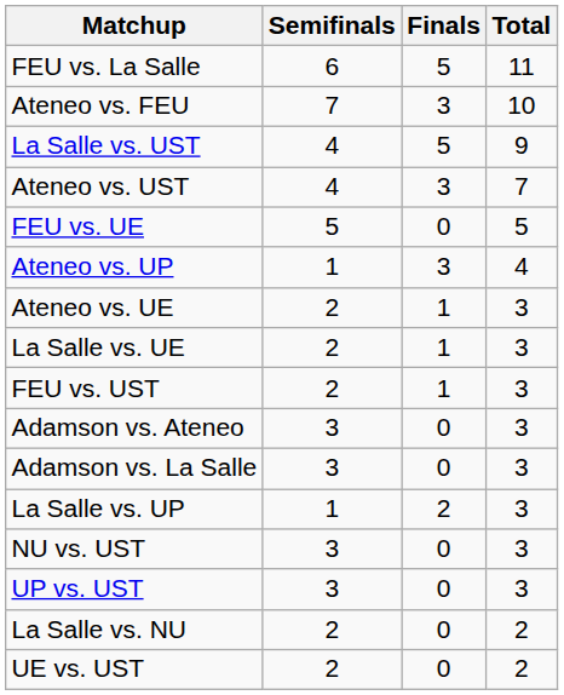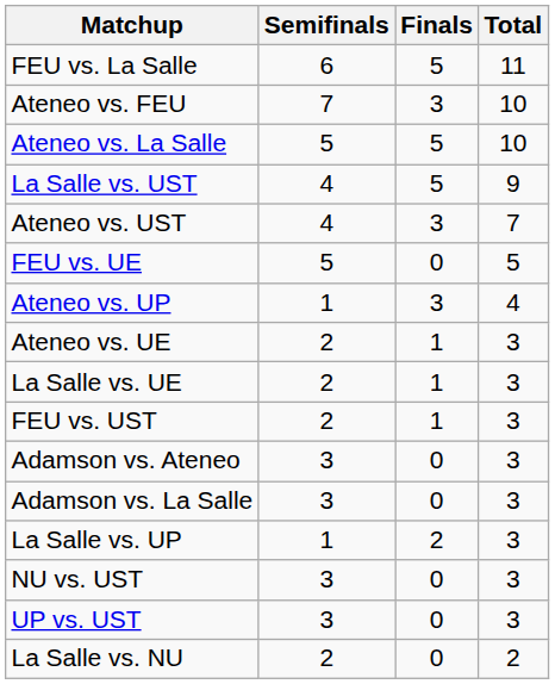+ row: Ateneo vs. La Salle | 5 | 5 | 10
- row: UE vs. UST | 2 | 0 | 2
